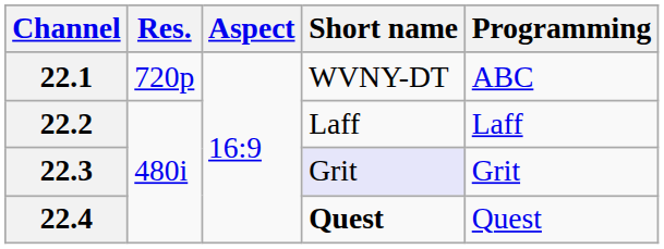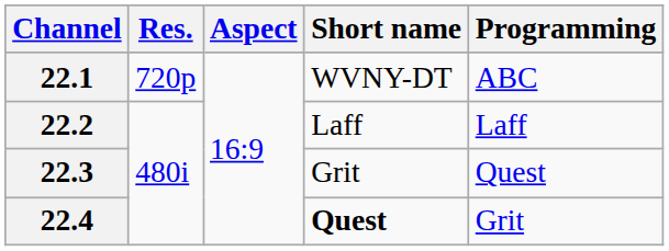22.3 | Short name: lavender background -> no background
22.3 | Programming: Grit -> Quest
22.4 | Programming: Quest -> Grit
